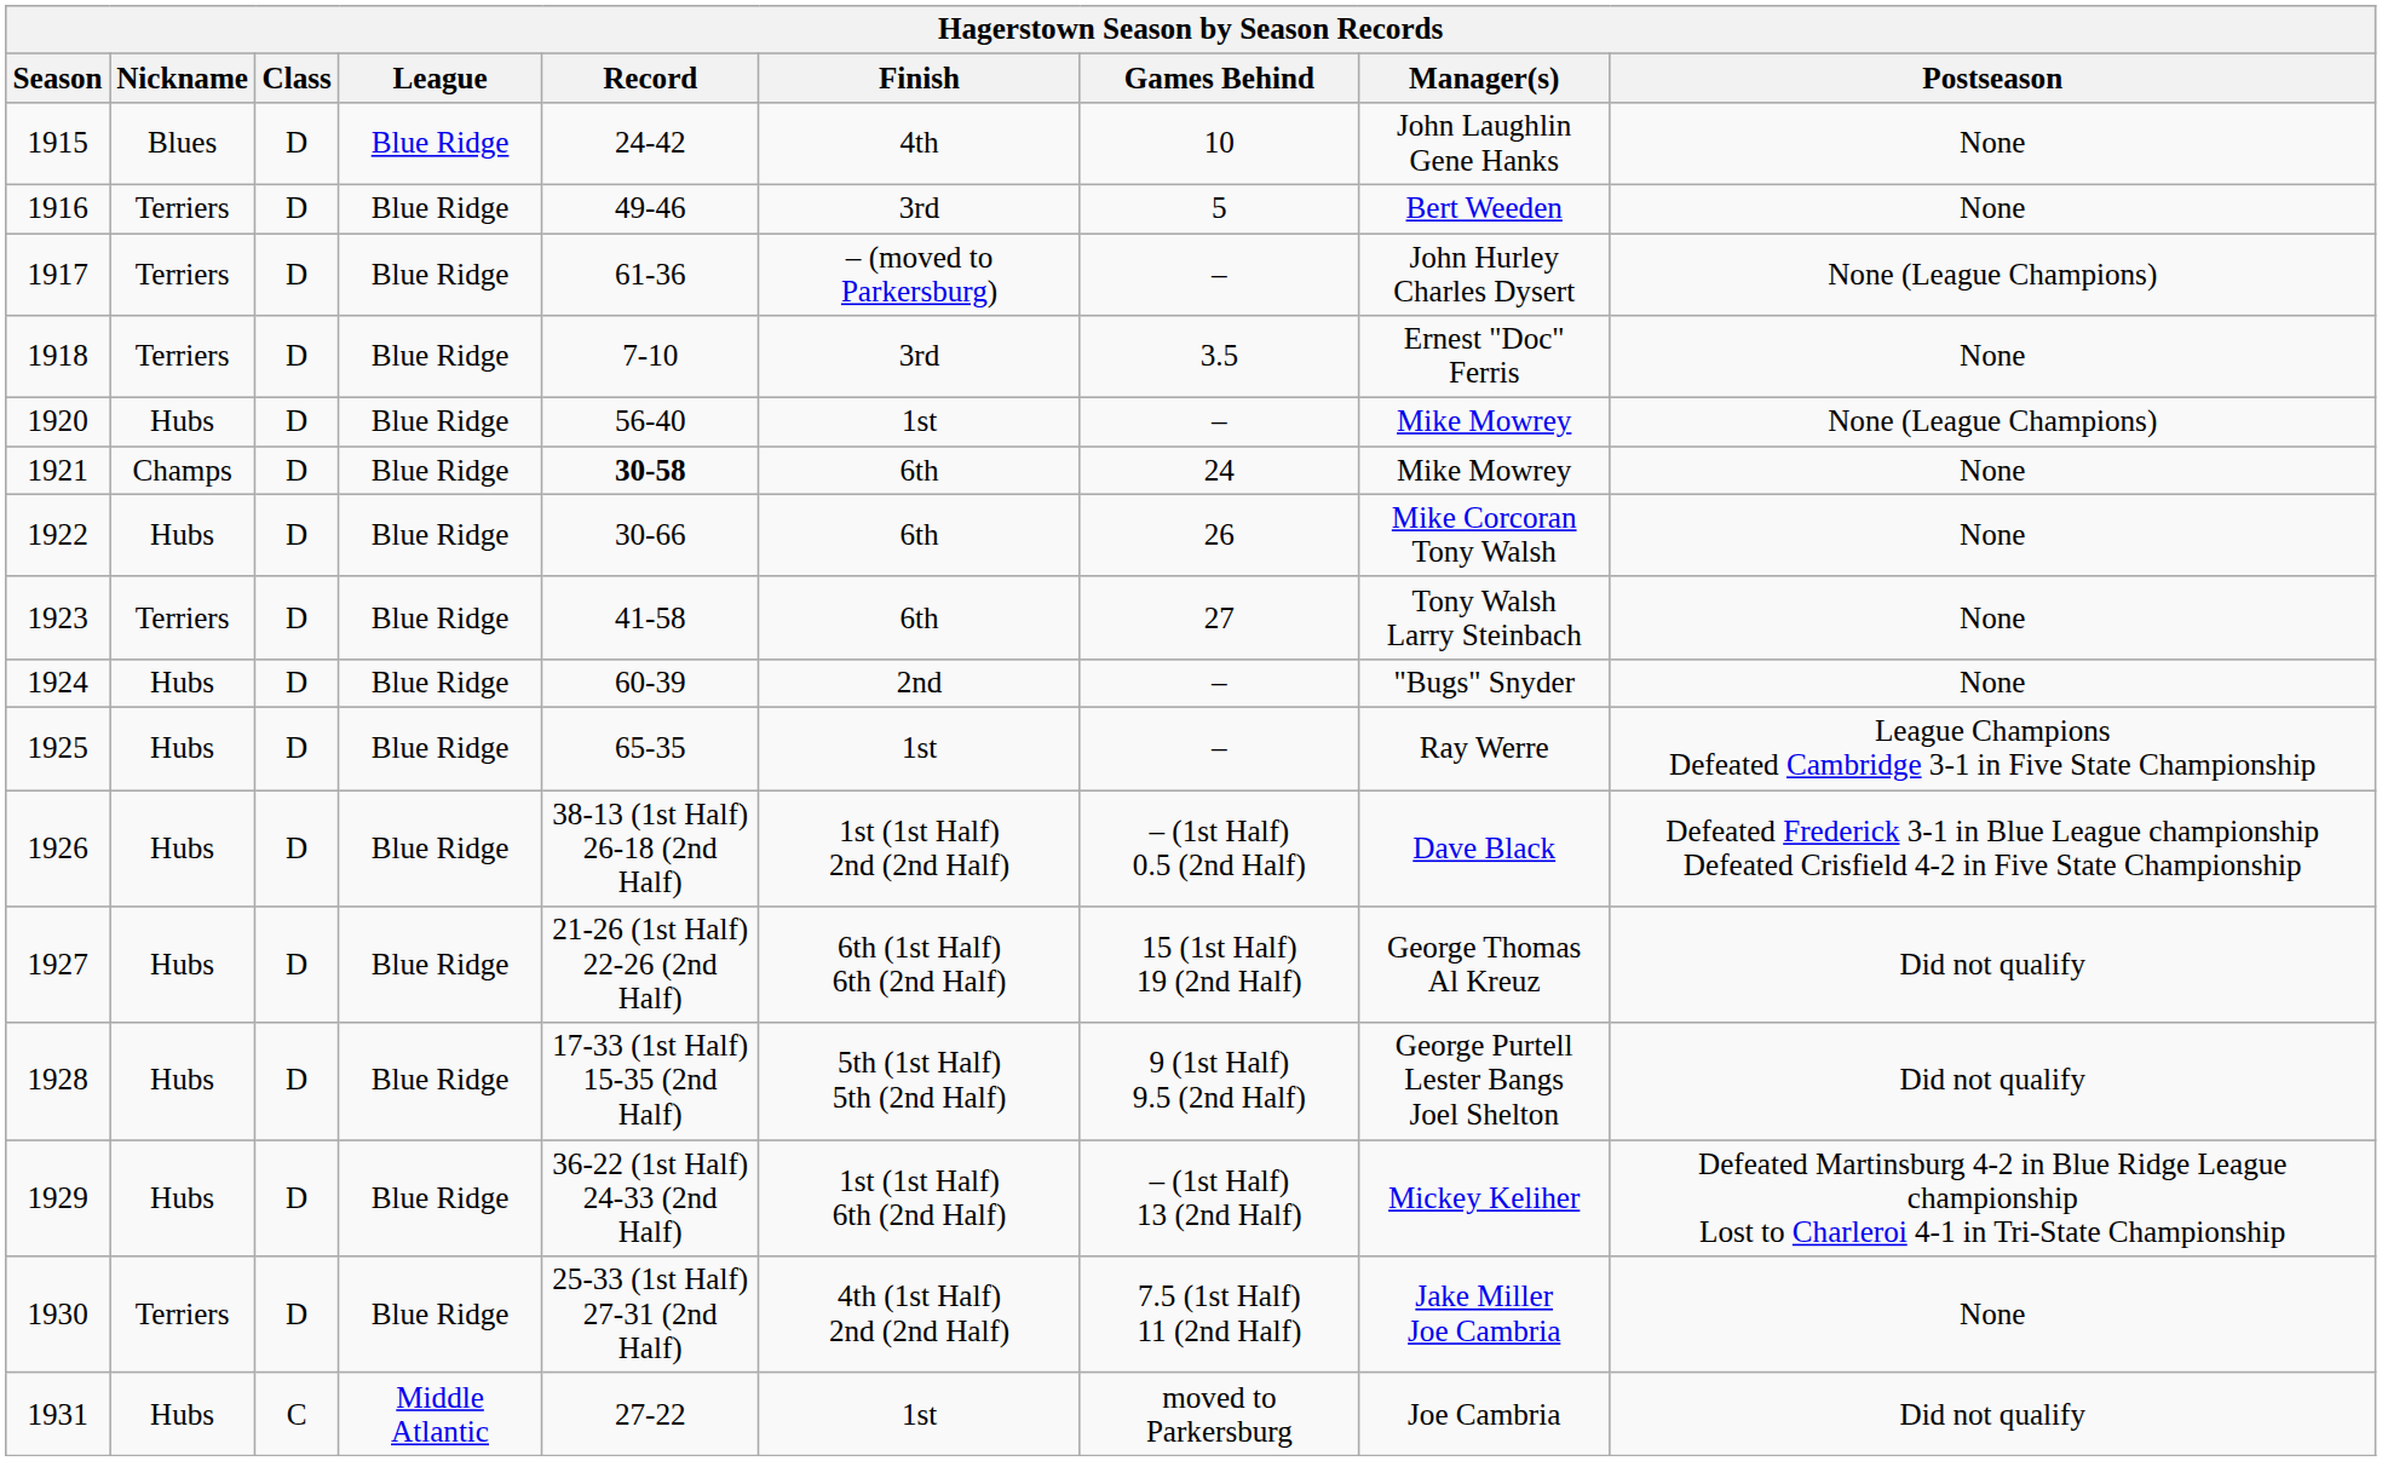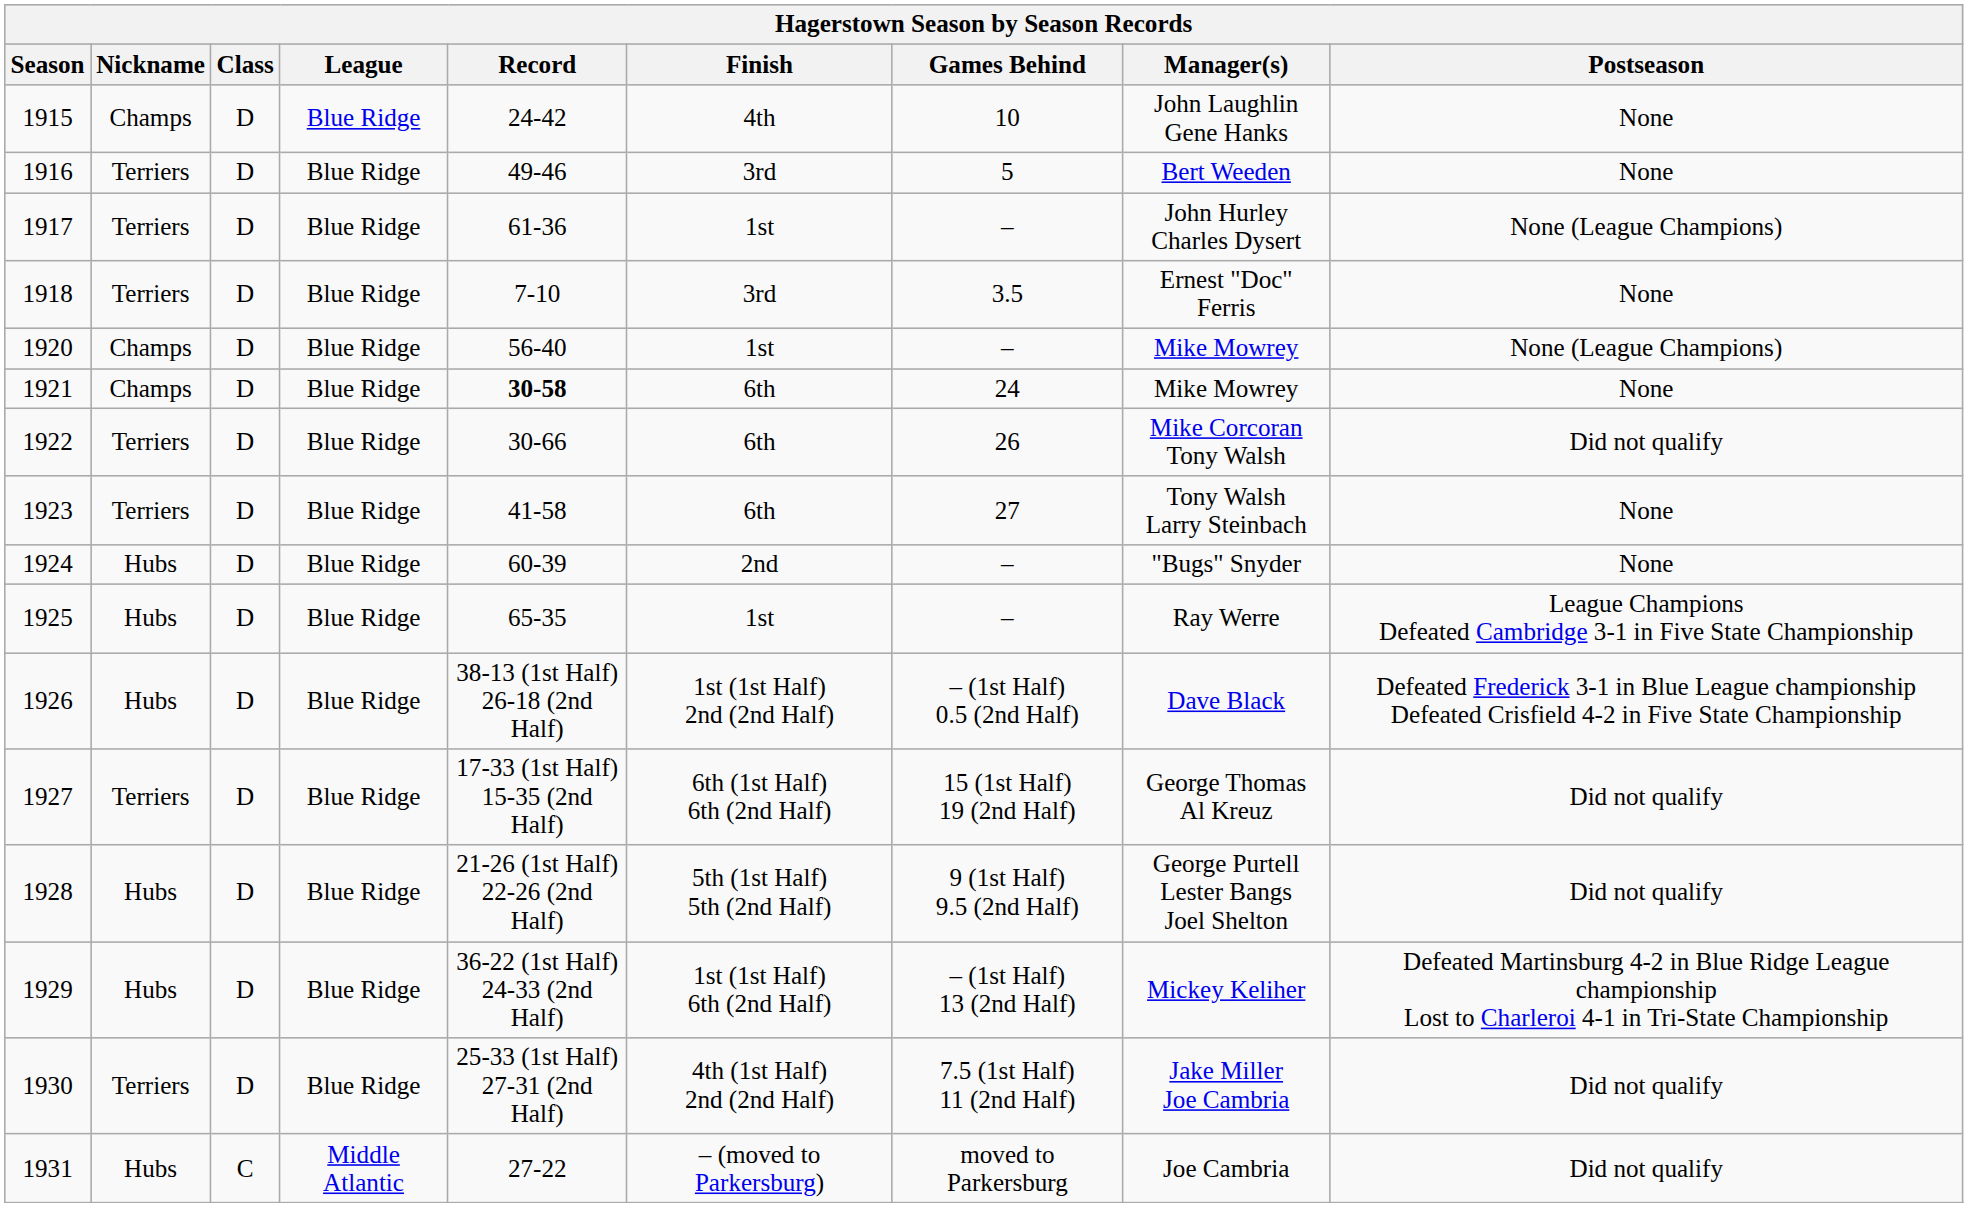1915 | Nickname: Blues -> Champs
1917 | Finish: – (moved to Parkersburg) -> 1st
1920 | Nickname: Hubs -> Champs
1922 | Nickname: Hubs -> Terriers
1922 | Postseason: None -> Did not qualify
1927 | Nickname: Hubs -> Terriers
1927 | Record: 21-26 (1st Half) 22-26 (2nd Half) -> 17-33 (1st Half) 15-35 (2nd Half)
1928 | Record: 17-33 (1st Half) 15-35 (2nd Half) -> 21-26 (1st Half) 22-26 (2nd Half)
1930 | Postseason: None -> Did not qualify
1931 | Finish: 1st -> – (moved to Parkersburg)
